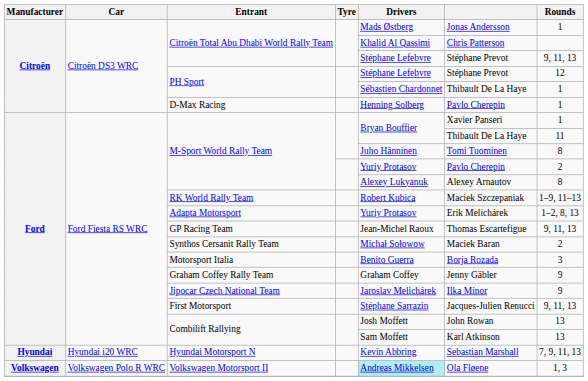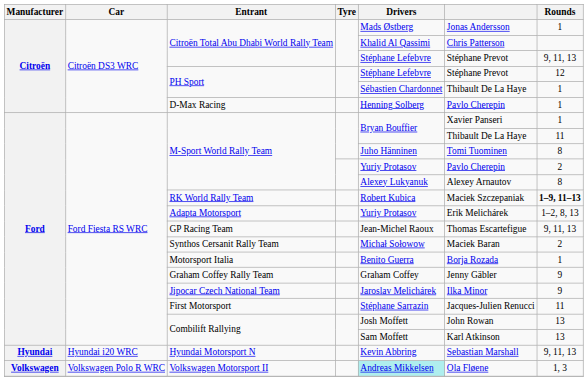RK World Rally Team | Rounds: normal -> bold
Motorsport Italia | Rounds: 3 -> 1
First Motorsport | Rounds: 9, 11, 13 -> 11
Hyundai Motorsport N | Rounds: 7, 9, 11, 13 -> 9, 11, 13
